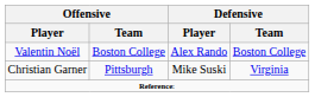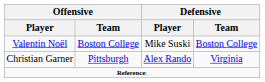Valentin Noël | Defensive / Player: Alex Rando -> Mike Suski
Christian Garner | Defensive / Player: Mike Suski -> Alex Rando
